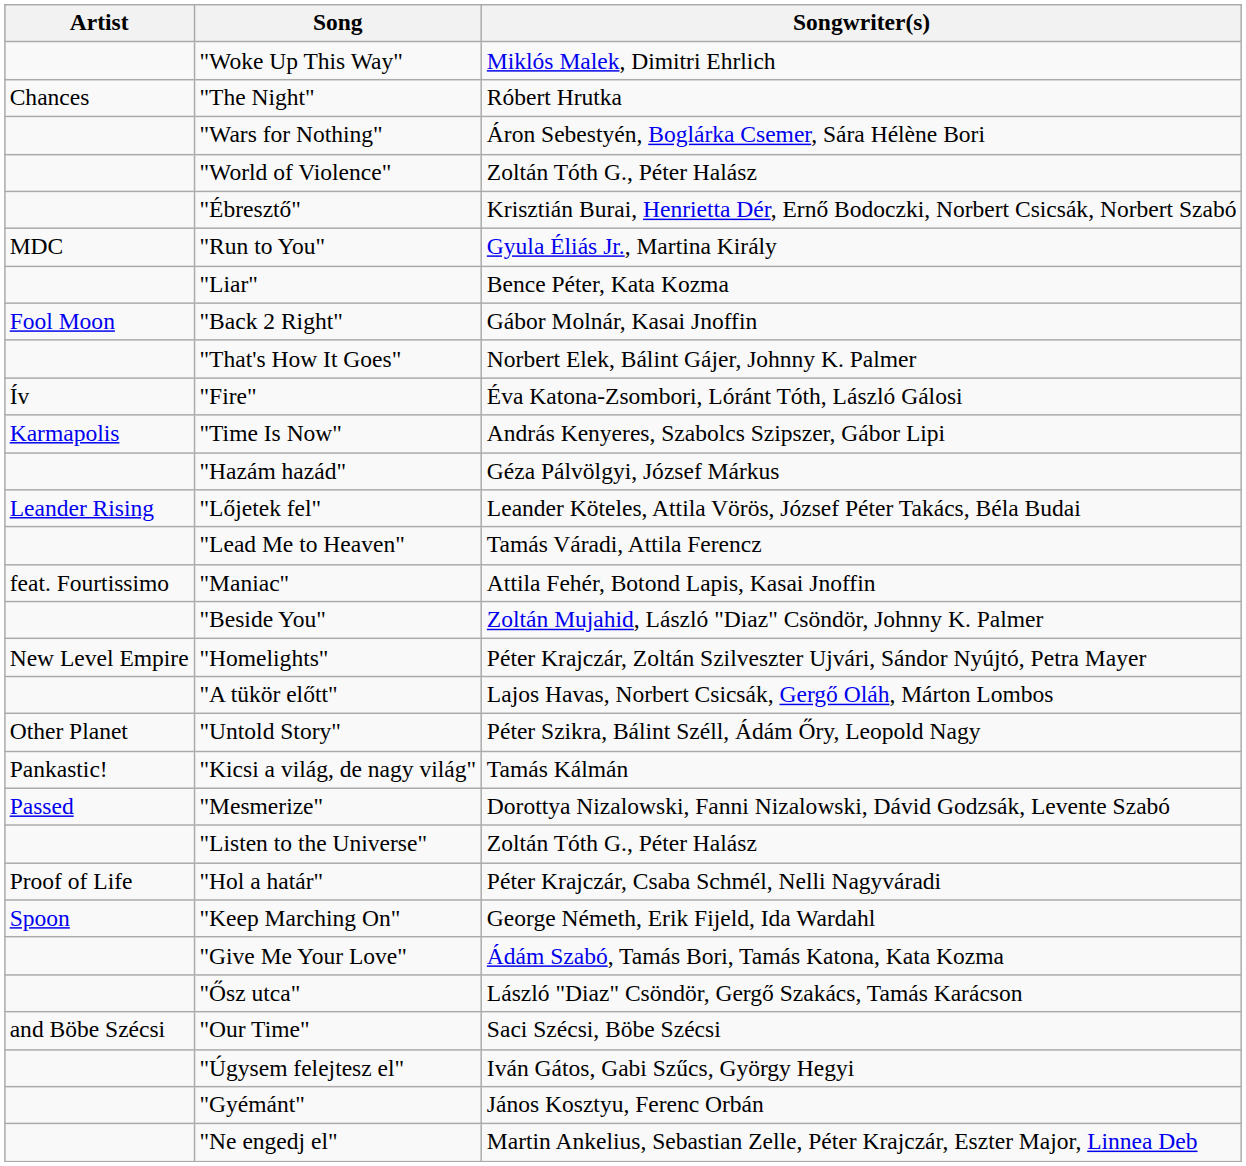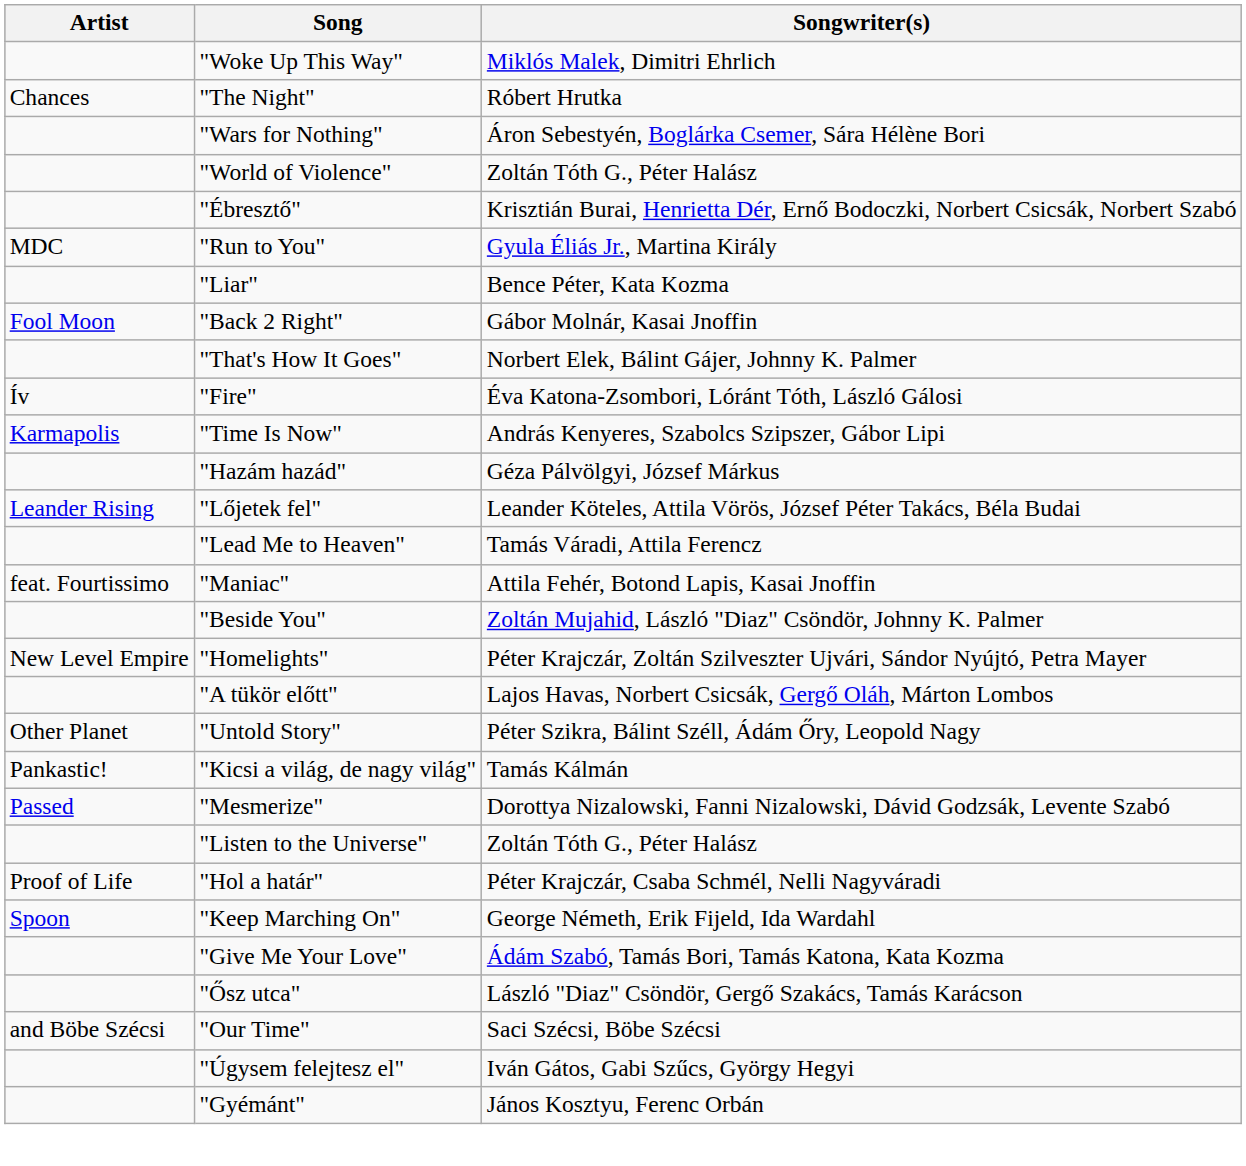- row: "Ne engedj el" | Martin Ankelius, Sebastian Zelle, Péter Krajczár, Eszter Major, Linnea Deb
